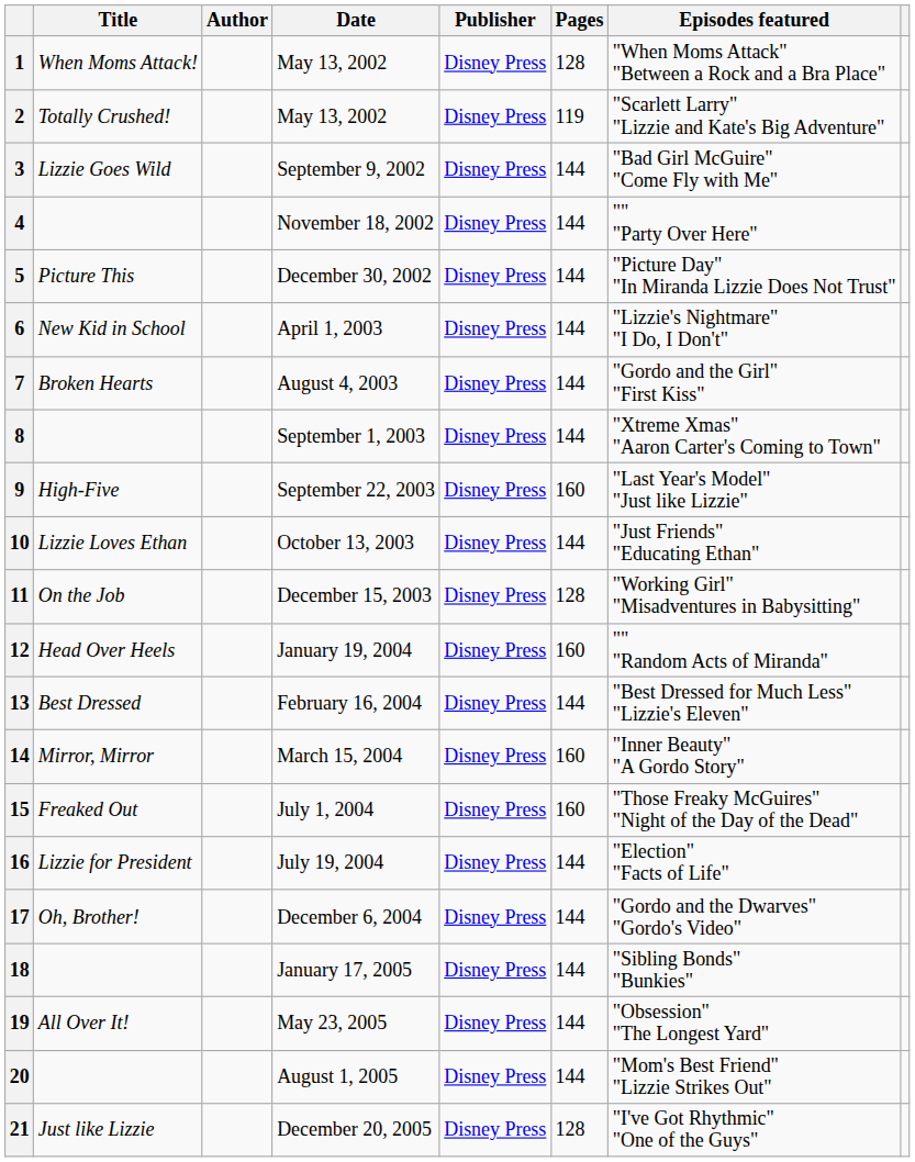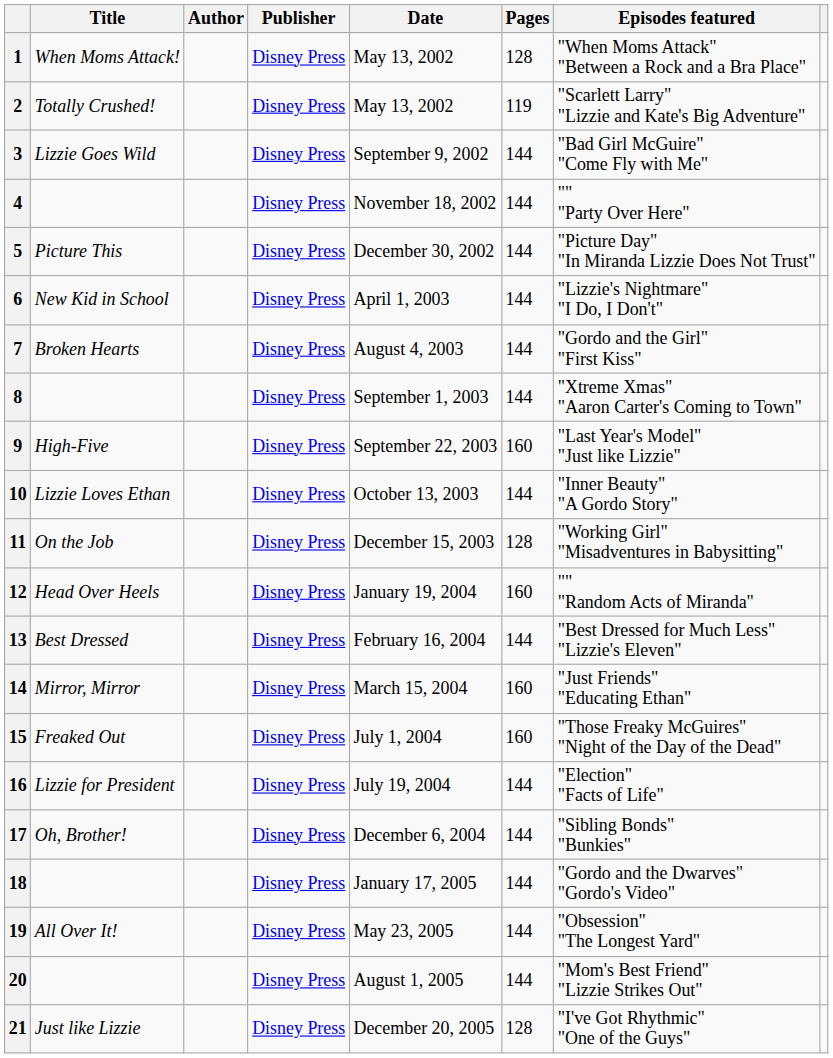columns swapped: Publisher <-> Date
10 | Episodes featured: "Just Friends" "Educating Ethan" -> "Inner Beauty" "A Gordo Story"
14 | Episodes featured: "Inner Beauty" "A Gordo Story" -> "Just Friends" "Educating Ethan"
17 | Episodes featured: "Gordo and the Dwarves" "Gordo's Video" -> "Sibling Bonds" "Bunkies"
18 | Episodes featured: "Sibling Bonds" "Bunkies" -> "Gordo and the Dwarves" "Gordo's Video"
